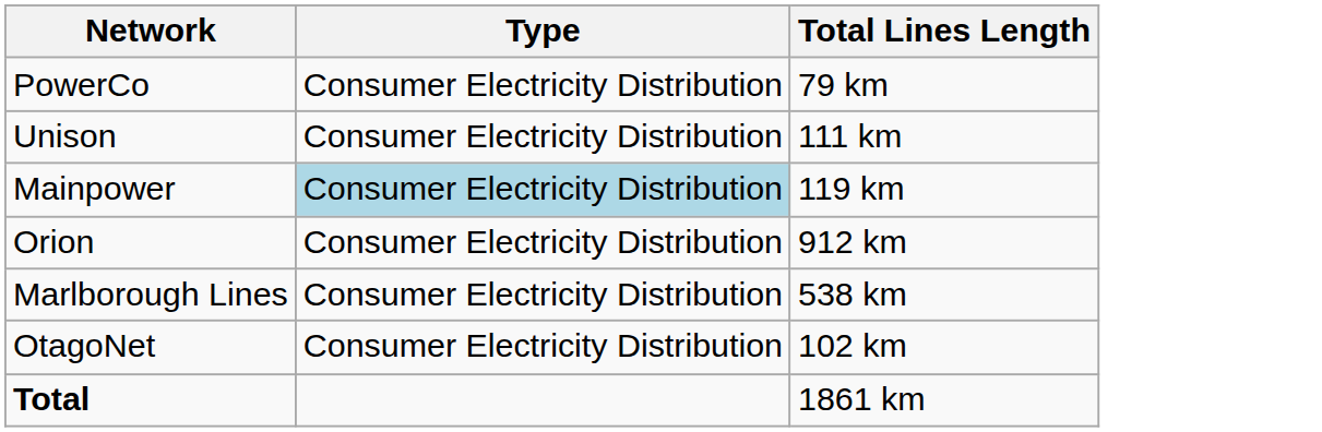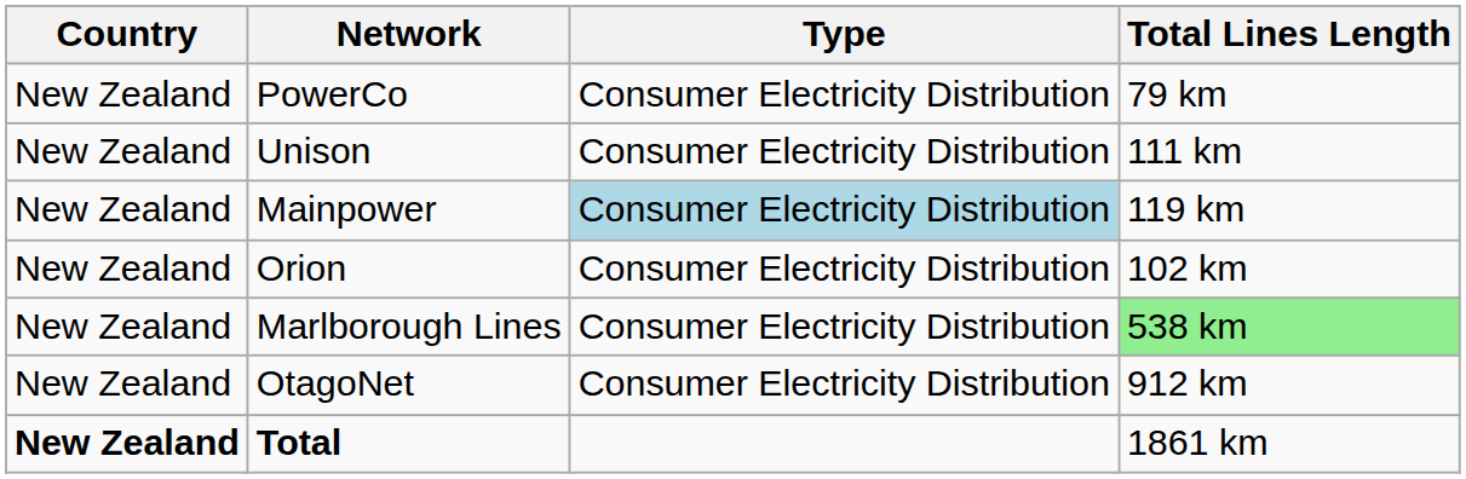+ column: Country | New Zealand | New Zealand | New Zealand | New Zealand | New Zealand | New Zealand | New Zealand
Orion | Total Lines Length: 912 km -> 102 km
Marlborough Lines | Total Lines Length: no background -> lightgreen background
OtagoNet | Total Lines Length: 102 km -> 912 km
